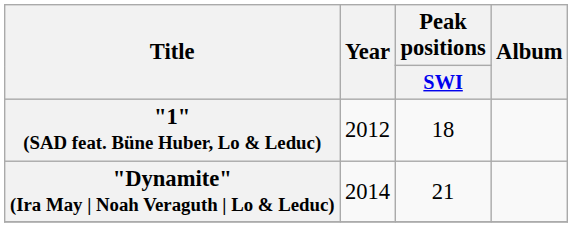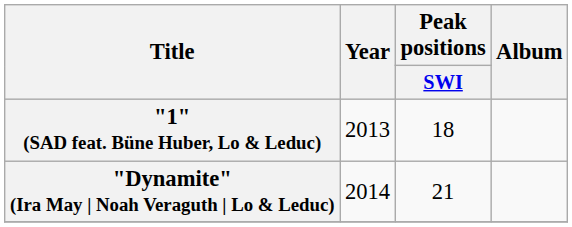"1" (SAD feat. Büne Huber, Lo & Leduc) | Year: 2012 -> 2013
